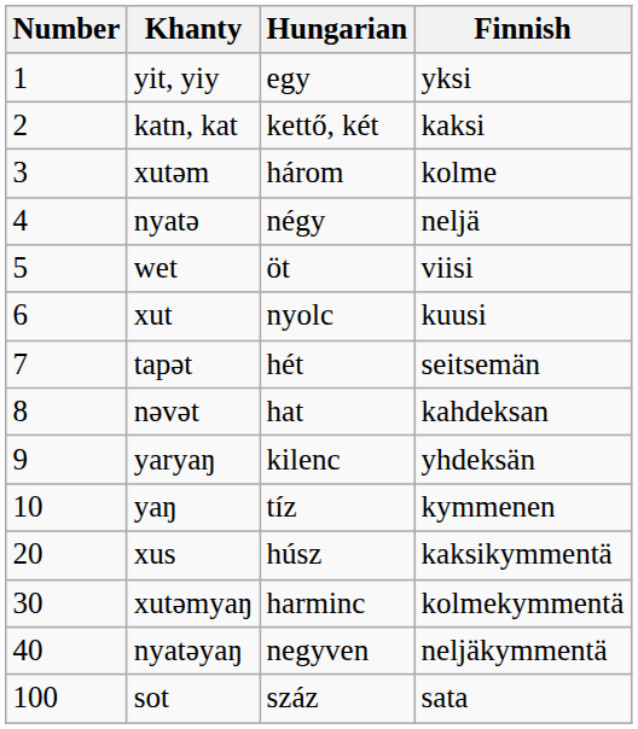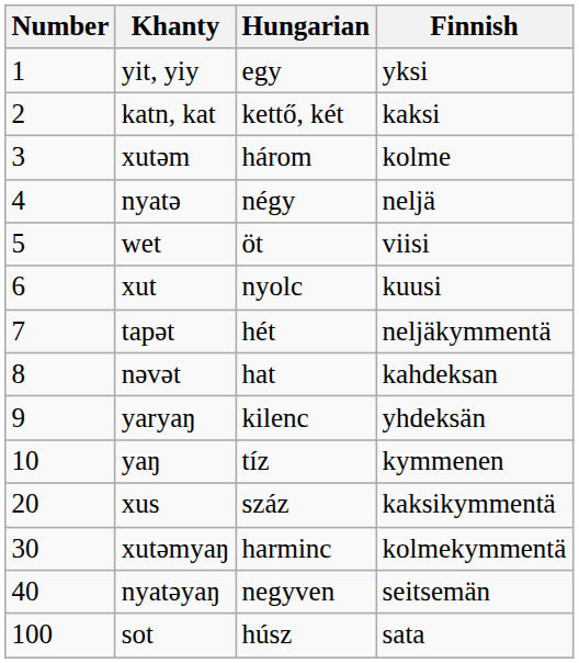tapət | Finnish: seitsemän -> neljäkymmentä
xus | Hungarian: húsz -> száz
nyatəyaŋ | Finnish: neljäkymmentä -> seitsemän
sot | Hungarian: száz -> húsz
